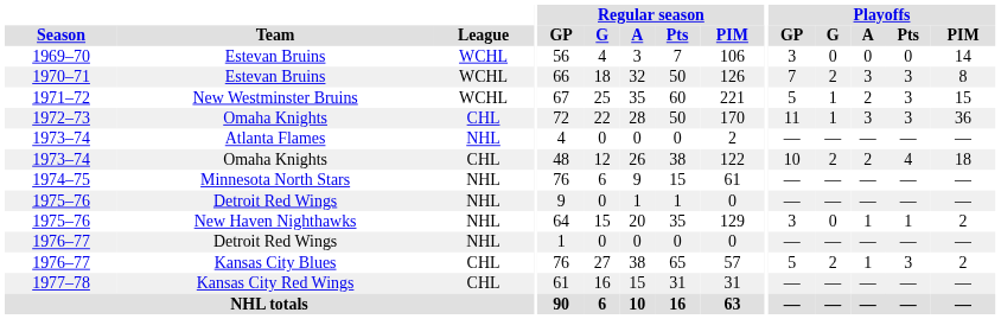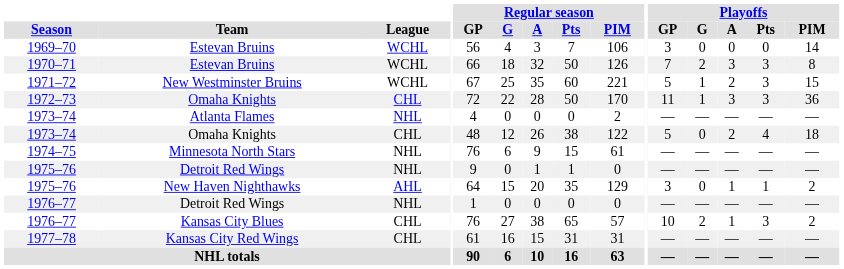1973–74 / Omaha Knights | Playoffs / GP: 10 -> 5
1973–74 / Omaha Knights | Playoffs / G: 2 -> 0
1975–76 / New Haven Nighthawks | League: NHL -> AHL
1976–77 / Kansas City Blues | Playoffs / GP: 5 -> 10
